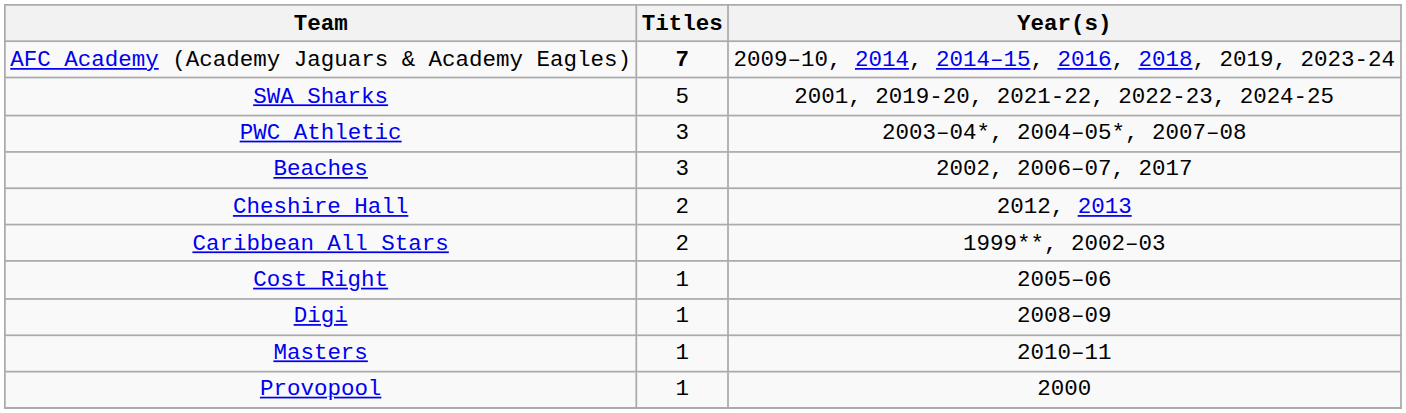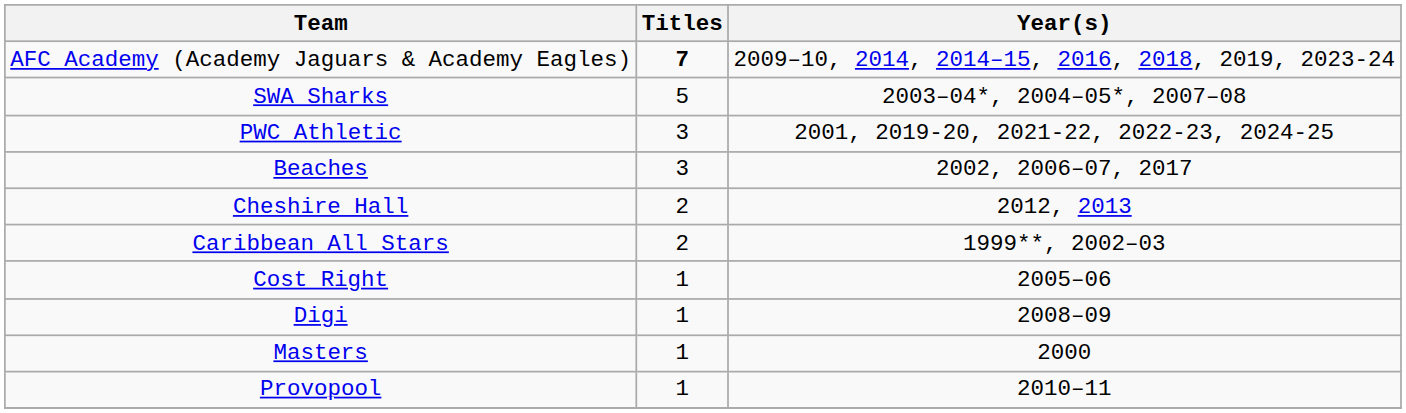SWA Sharks | Year(s): 2001, 2019-20, 2021-22, 2022-23, 2024-25 -> 2003–04*, 2004–05*, 2007–08
PWC Athletic | Year(s): 2003–04*, 2004–05*, 2007–08 -> 2001, 2019-20, 2021-22, 2022-23, 2024-25
Masters | Year(s): 2010–11 -> 2000
Provopool | Year(s): 2000 -> 2010–11
